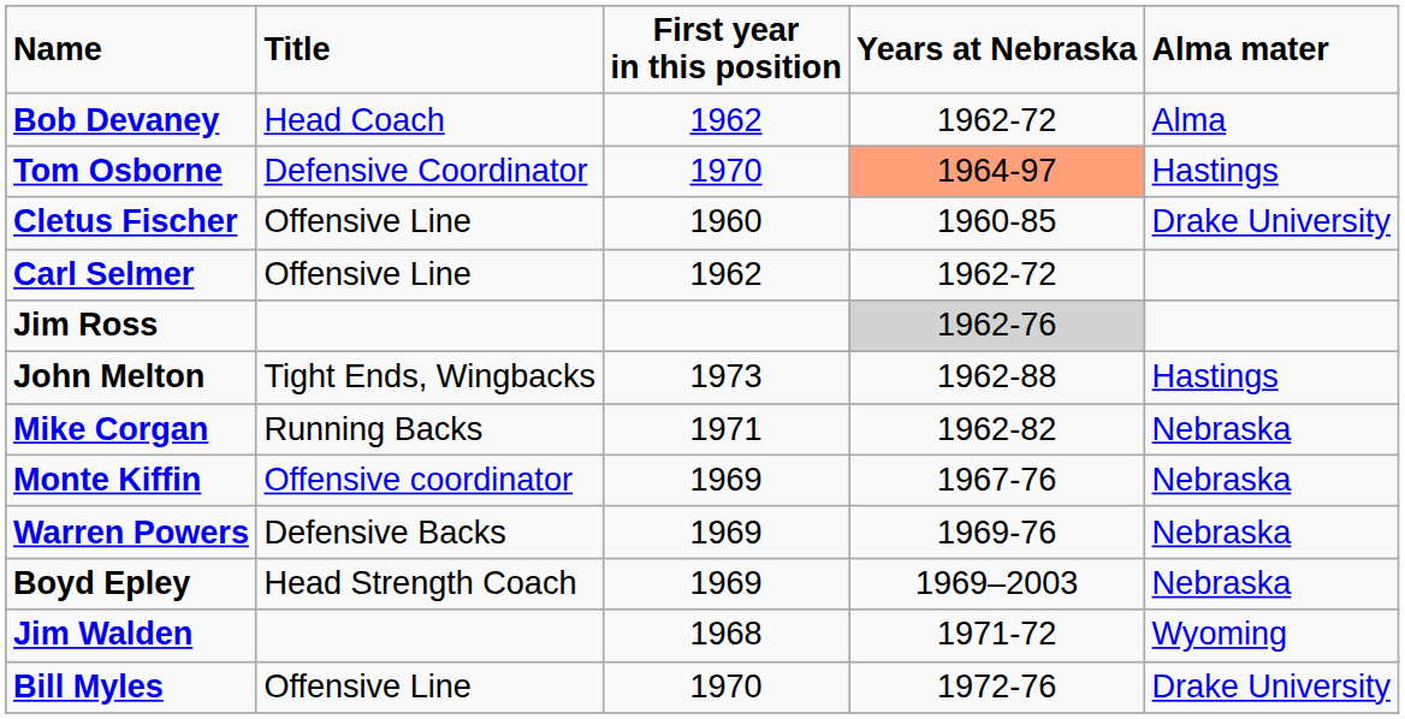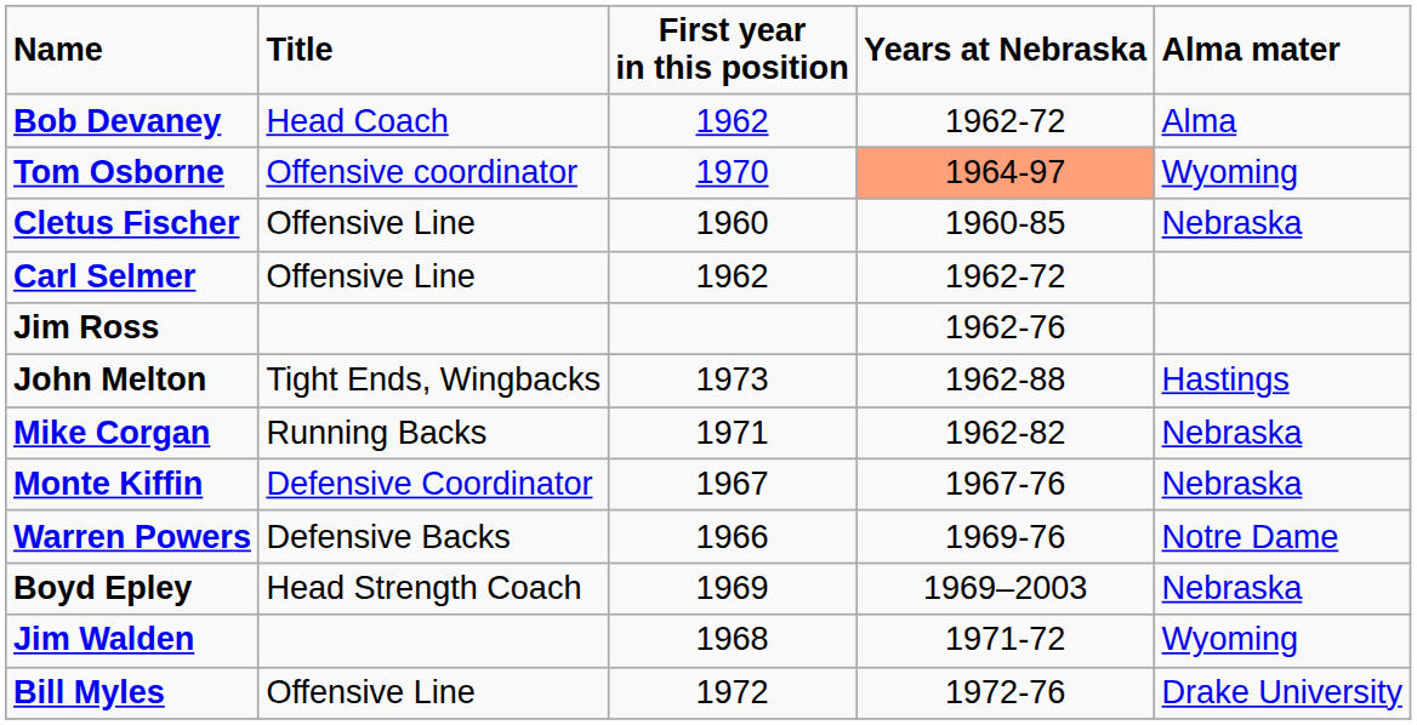Tom Osborne | Title: Defensive Coordinator -> Offensive coordinator
Tom Osborne | Alma mater: Hastings -> Wyoming
Cletus Fischer | Alma mater: Drake University -> Nebraska
Jim Ross | Years at Nebraska: lightgrey background -> no background
Monte Kiffin | Title: Offensive coordinator -> Defensive Coordinator
Monte Kiffin | First year in this position: 1969 -> 1967
Warren Powers | First year in this position: 1969 -> 1966
Warren Powers | Alma mater: Nebraska -> Notre Dame
Bill Myles | First year in this position: 1970 -> 1972
